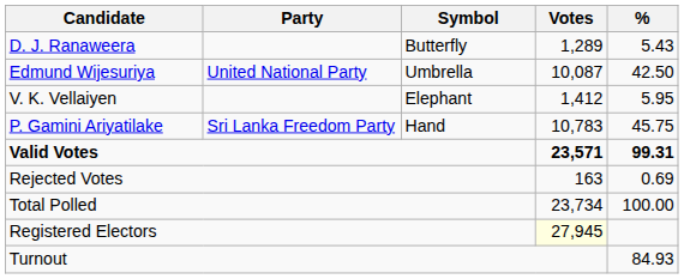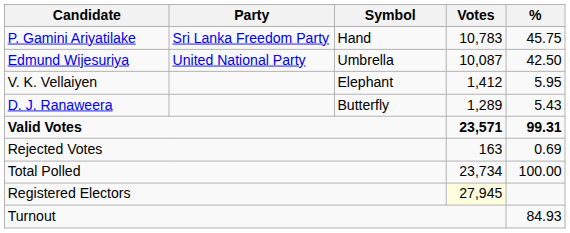rows swapped: P. Gamini Ariyatilake <-> D. J. Ranaweera
